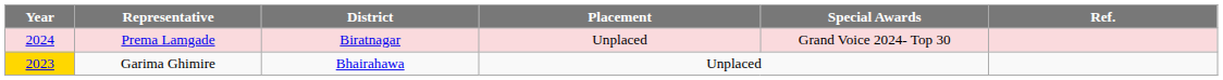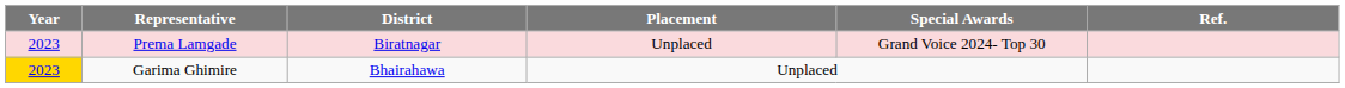Prema Lamgade | Year: 2024 -> 2023
